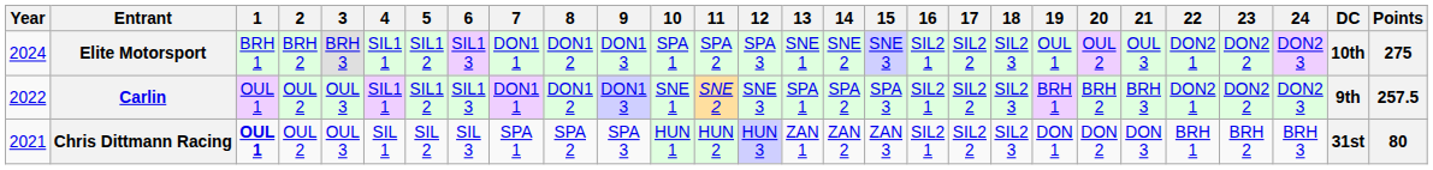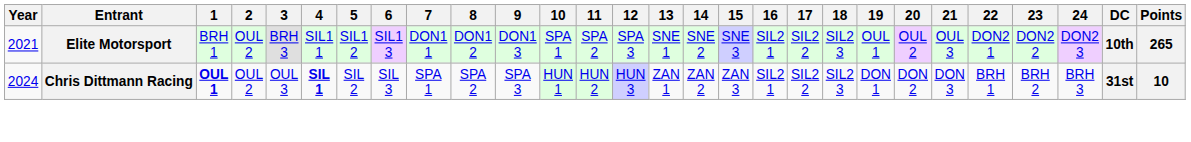Elite Motorsport | Year: 2024 -> 2021
Elite Motorsport | 2: BRH 2 -> OUL 2
Elite Motorsport | Points: 275 -> 265
- row: 2022 | Carlin | OUL 1 | OUL 2 | OUL 3 | SIL1 1 | SIL1 2 | SIL1 3 | DON1 1 | DON1 2 | DON1 3 | SNE 1 | SNE 2 | SNE 3 | SPA 1 | SPA 2 | SPA 3 | SIL2 1 | SIL2 2 | SIL2 3 | BRH 1 | BRH 2 | BRH 3 | DON2 1 | DON2 2 | DON2 3 | 9th | 257.5
Chris Dittmann Racing | Year: 2021 -> 2024
Chris Dittmann Racing | 4: normal -> bold
Chris Dittmann Racing | Points: 80 -> 10
